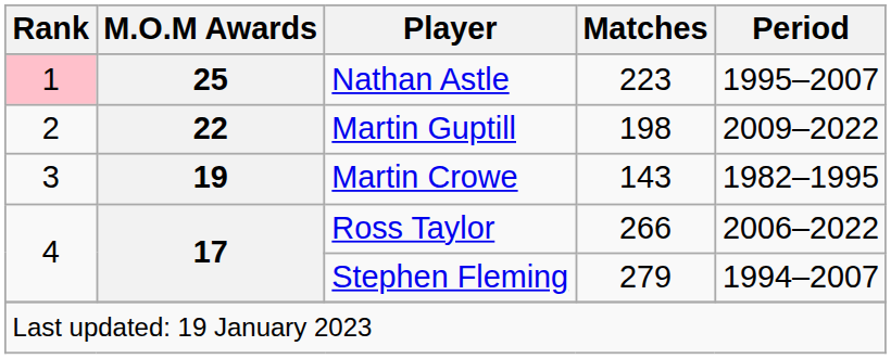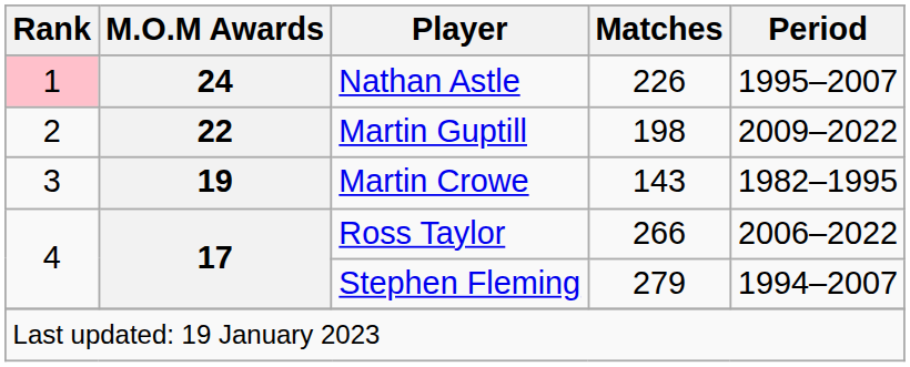Nathan Astle | M.O.M Awards: 25 -> 24
Nathan Astle | Matches: 223 -> 226
